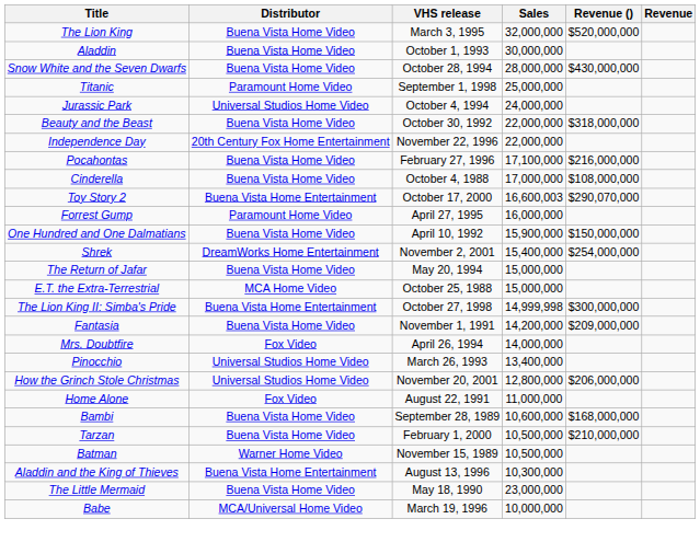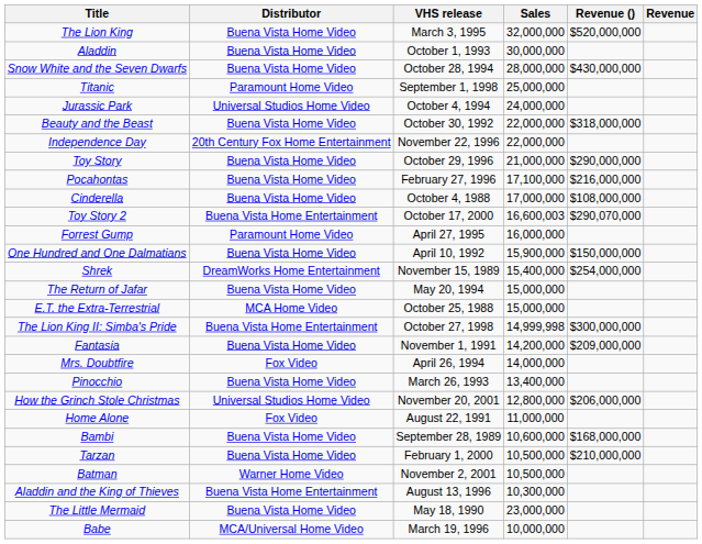+ row: Toy Story | Buena Vista Home Video | October 29, 1996 | 21,000,000 | $290,000,000
Shrek | VHS release: November 2, 2001 -> November 15, 1989
Pinocchio | Distributor: Universal Studios Home Video -> Buena Vista Home Video
Batman | VHS release: November 15, 1989 -> November 2, 2001
